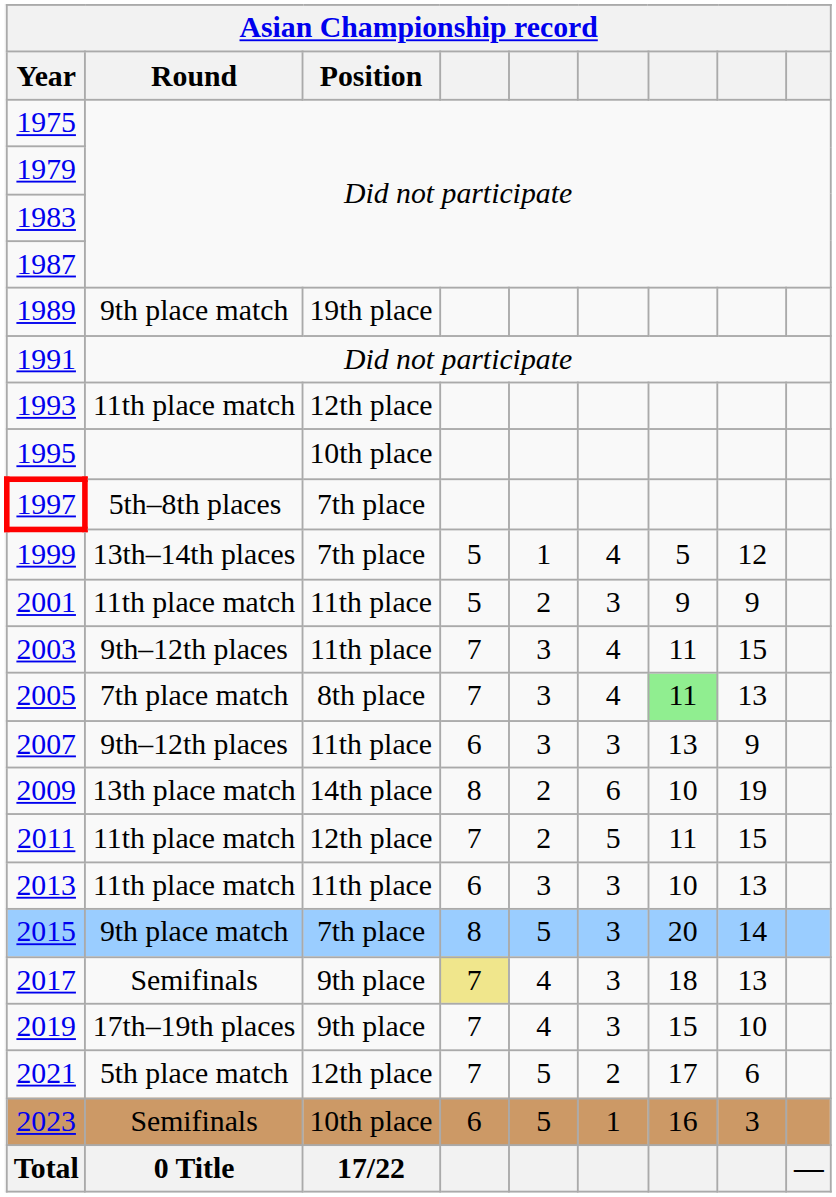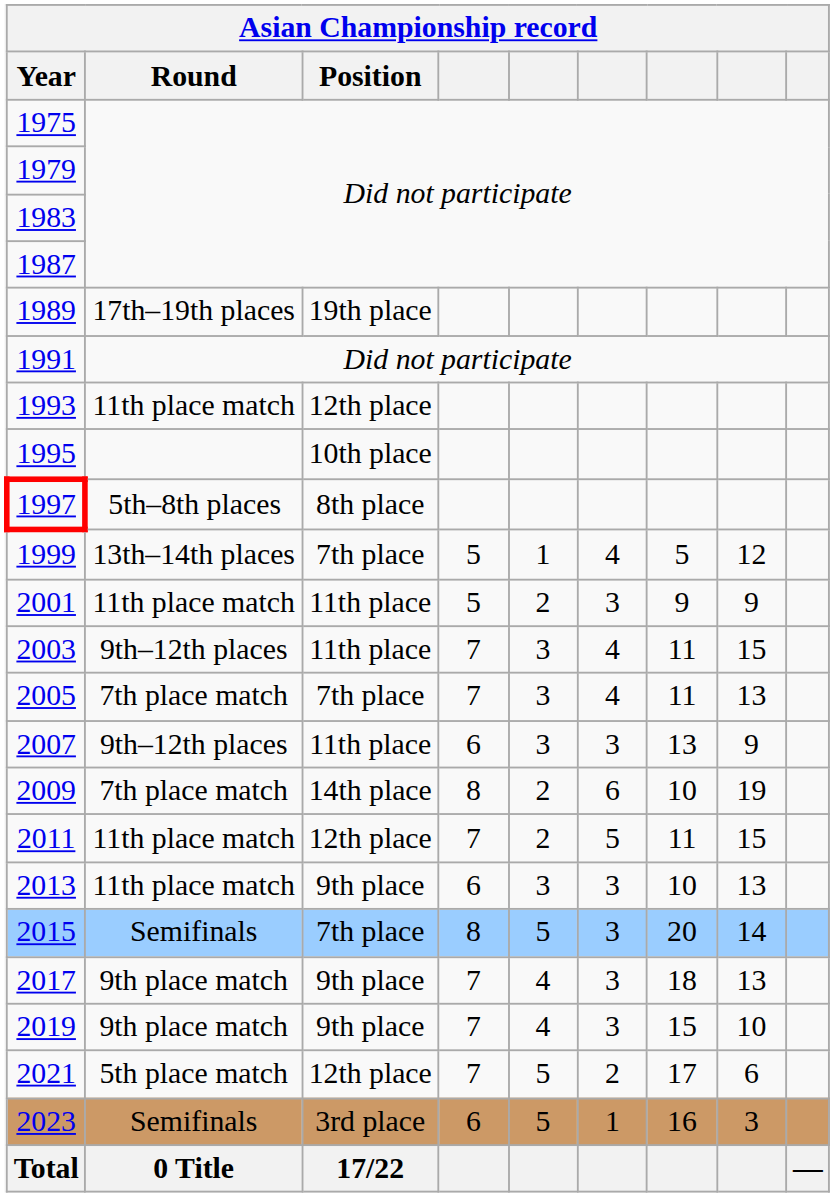1989 | Round: 9th place match -> 17th–19th places
1997 | Position: 7th place -> 8th place
2005 | Position: 8th place -> 7th place
2005 | column 7: lightgreen background -> no background
2009 | Round: 13th place match -> 7th place match
2013 | Position: 11th place -> 9th place
2015 | Round: 9th place match -> Semifinals
2017 | Round: Semifinals -> 9th place match
2017 | column 4: khaki background -> no background
2019 | Round: 17th–19th places -> 9th place match
2023 | Position: 10th place -> 3rd place
